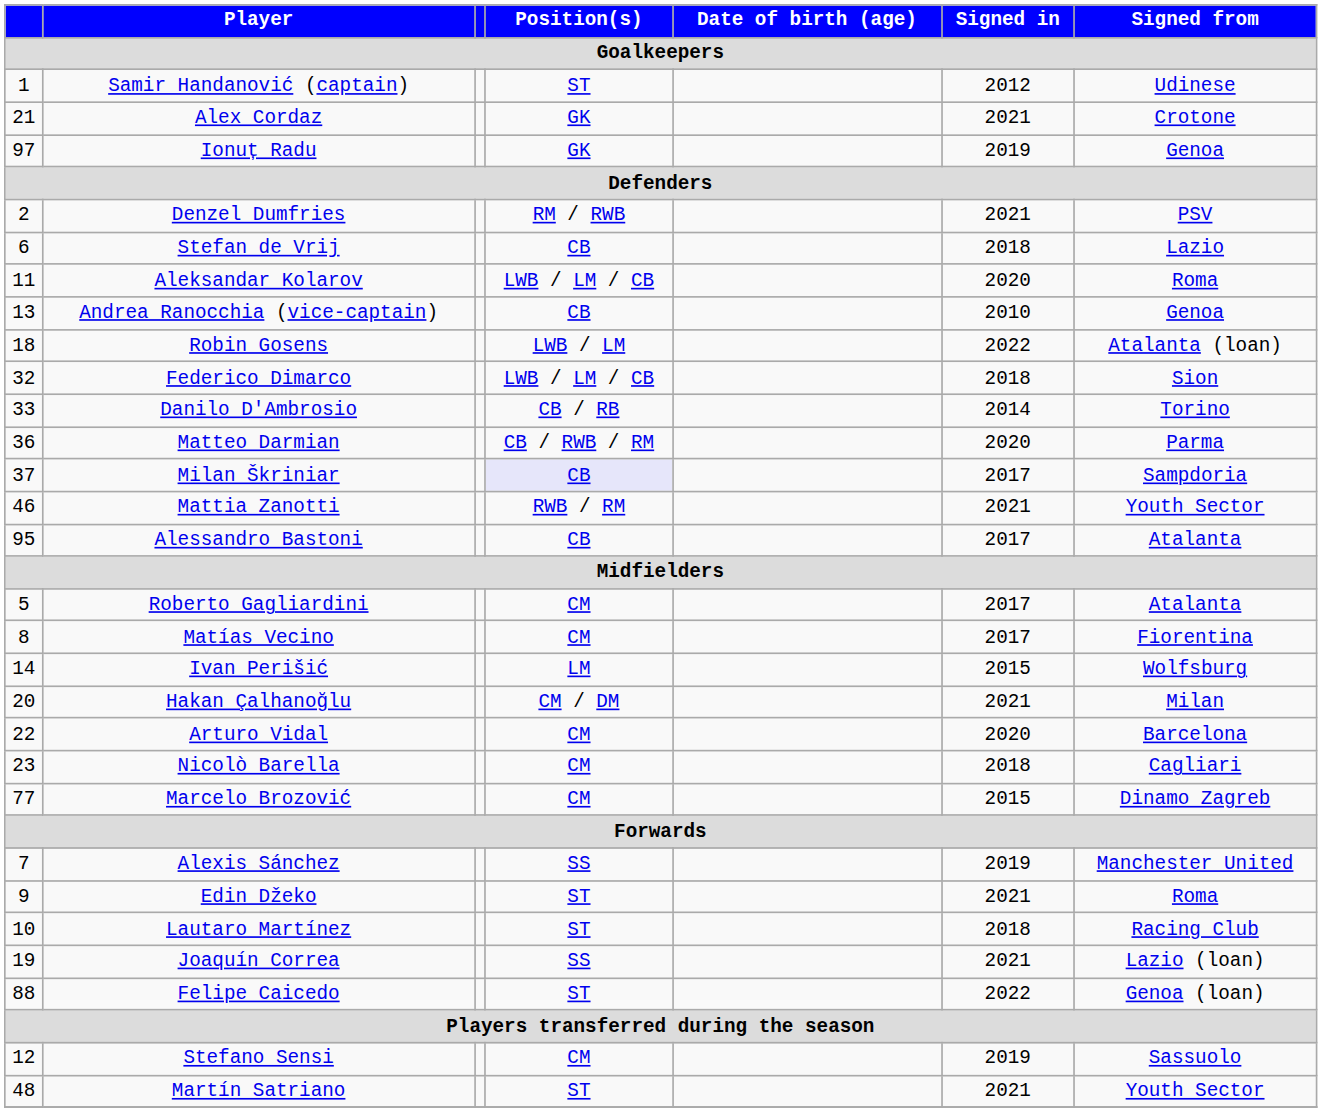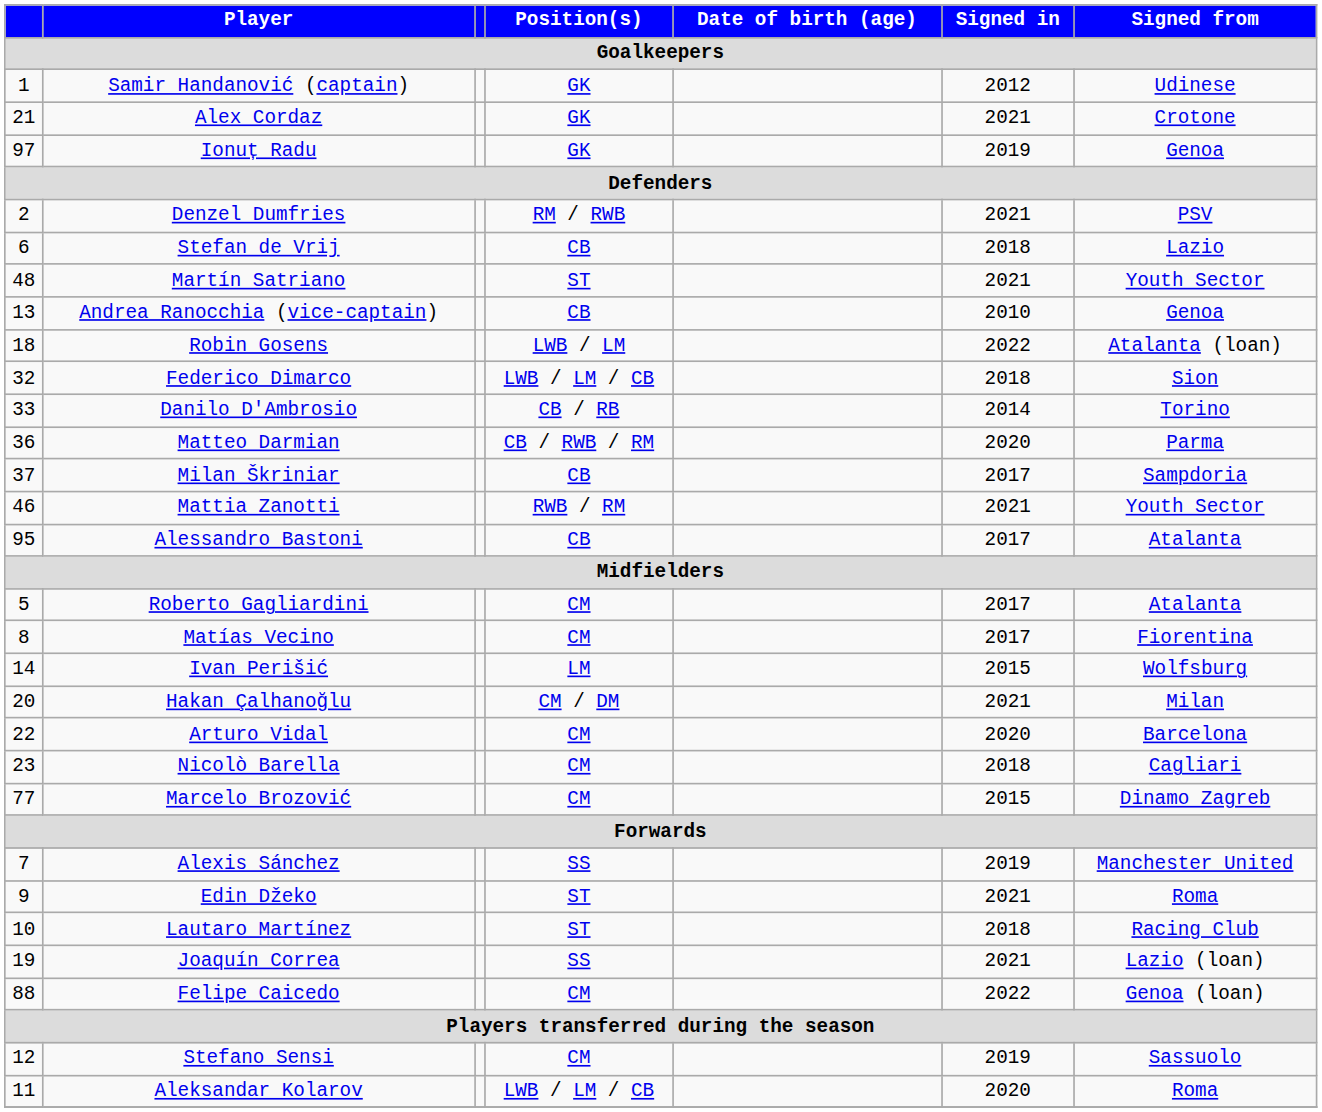Samir Handanović (captain) | Position(s): ST -> GK
rows swapped: Aleksandar Kolarov <-> Martín Satriano
Milan Škriniar | Position(s): lavender background -> no background
Felipe Caicedo | Position(s): ST -> CM
